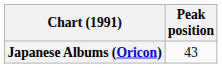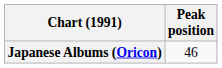Japanese Albums (Oricon) | Peak position: 43 -> 46
